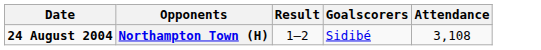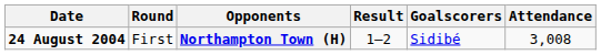+ column: Round | First
Northampton Town (H) | Attendance: 3,108 -> 3,008
